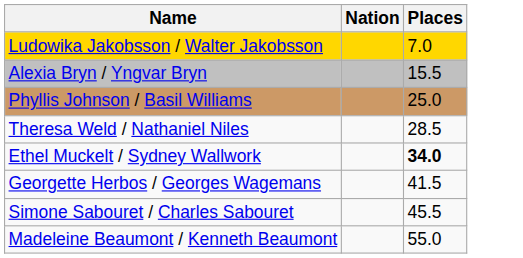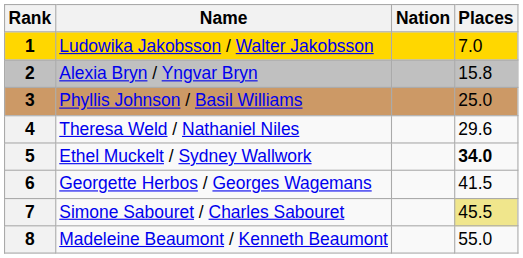+ column: Rank | 1 | 2 | 3 | 4 | 5 | 6 | 7 | 8
Alexia Bryn / Yngvar Bryn | Places: 15.5 -> 15.8
Theresa Weld / Nathaniel Niles | Places: 28.5 -> 29.6
Simone Sabouret / Charles Sabouret | Places: no background -> khaki background
